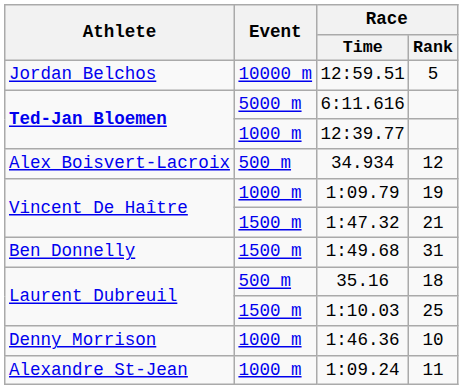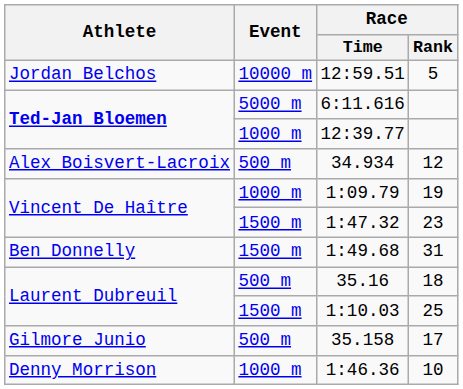1:47.32 | Race / Rank: 21 -> 23
+ row: Gilmore Junio | 500 m | 35.158 | 17
- row: Alexandre St-Jean | 1000 m | 1:09.24 | 11
